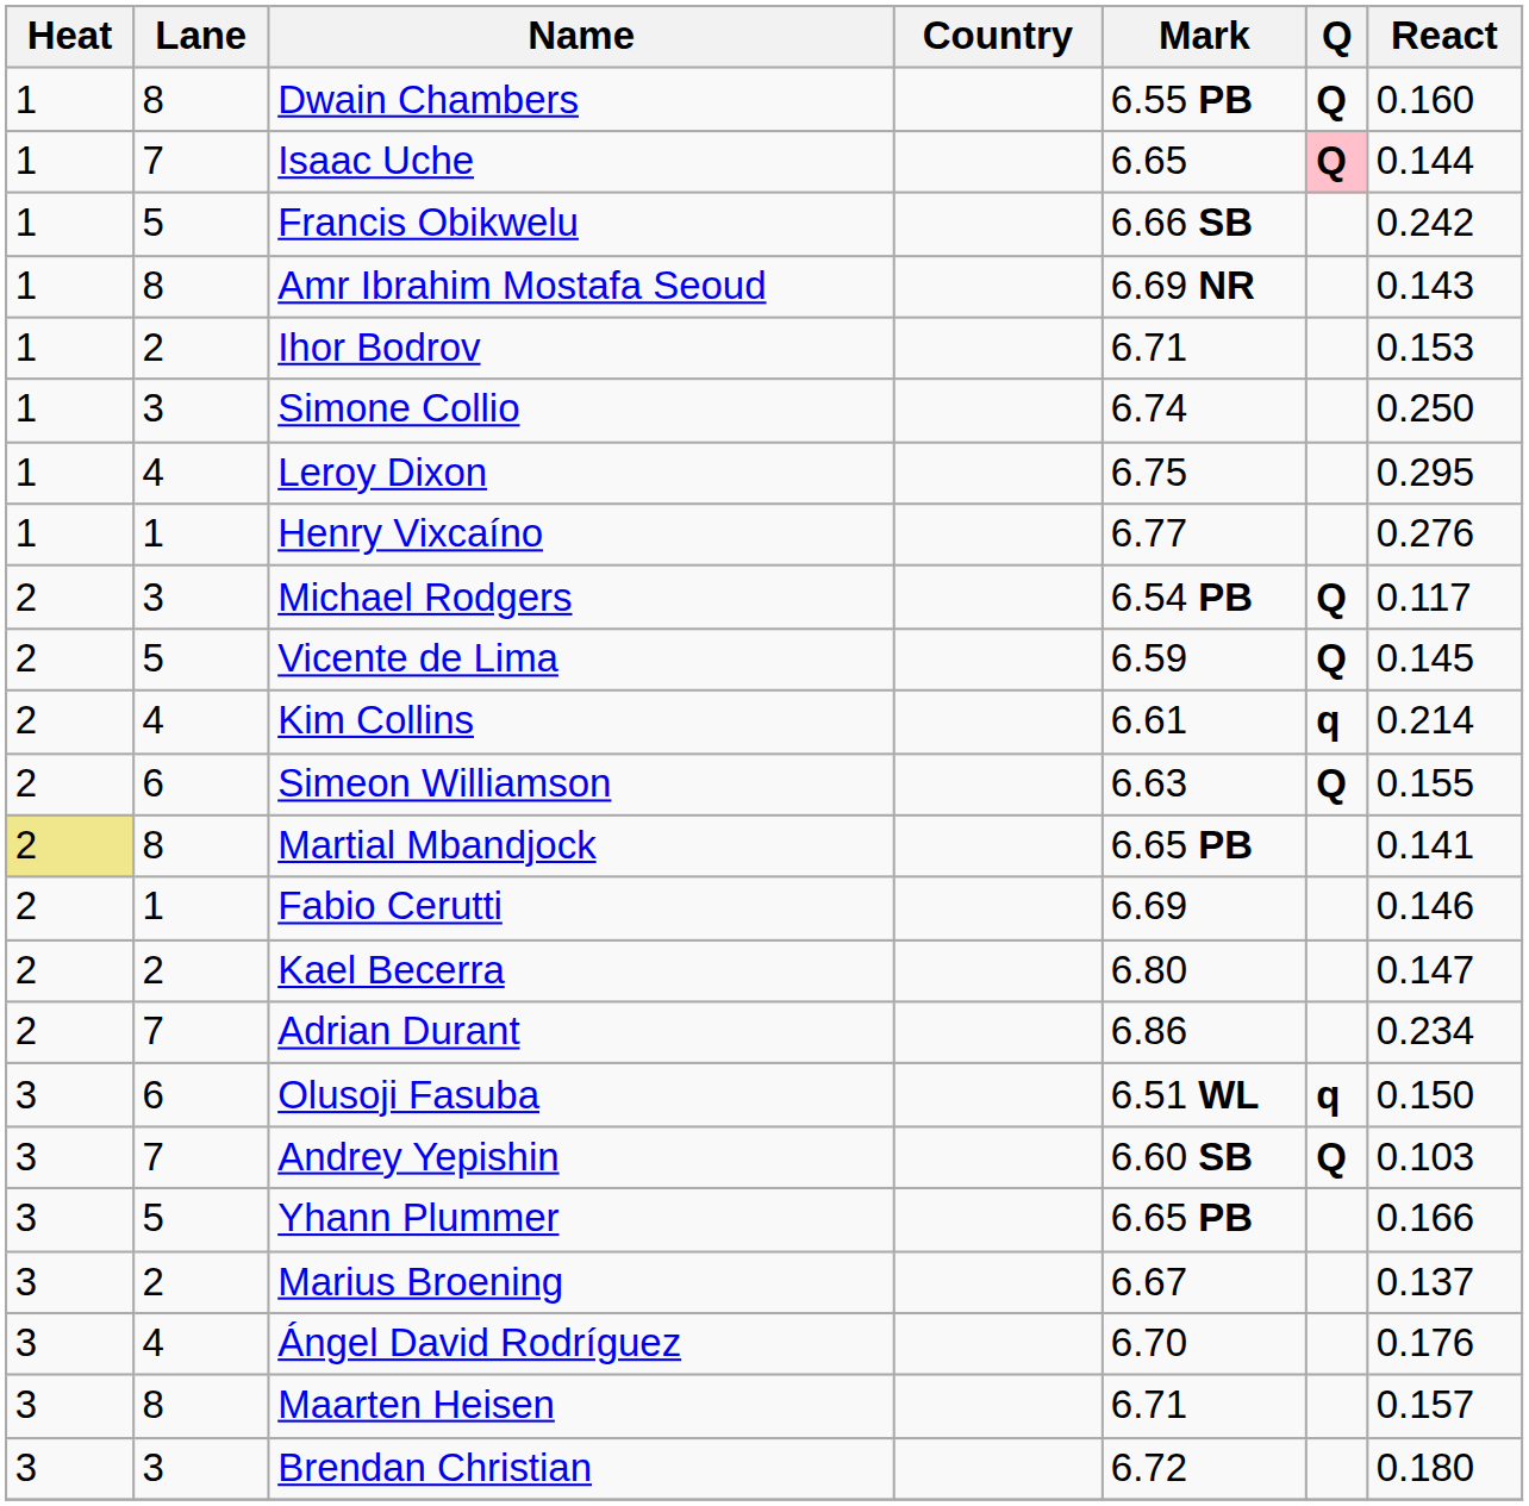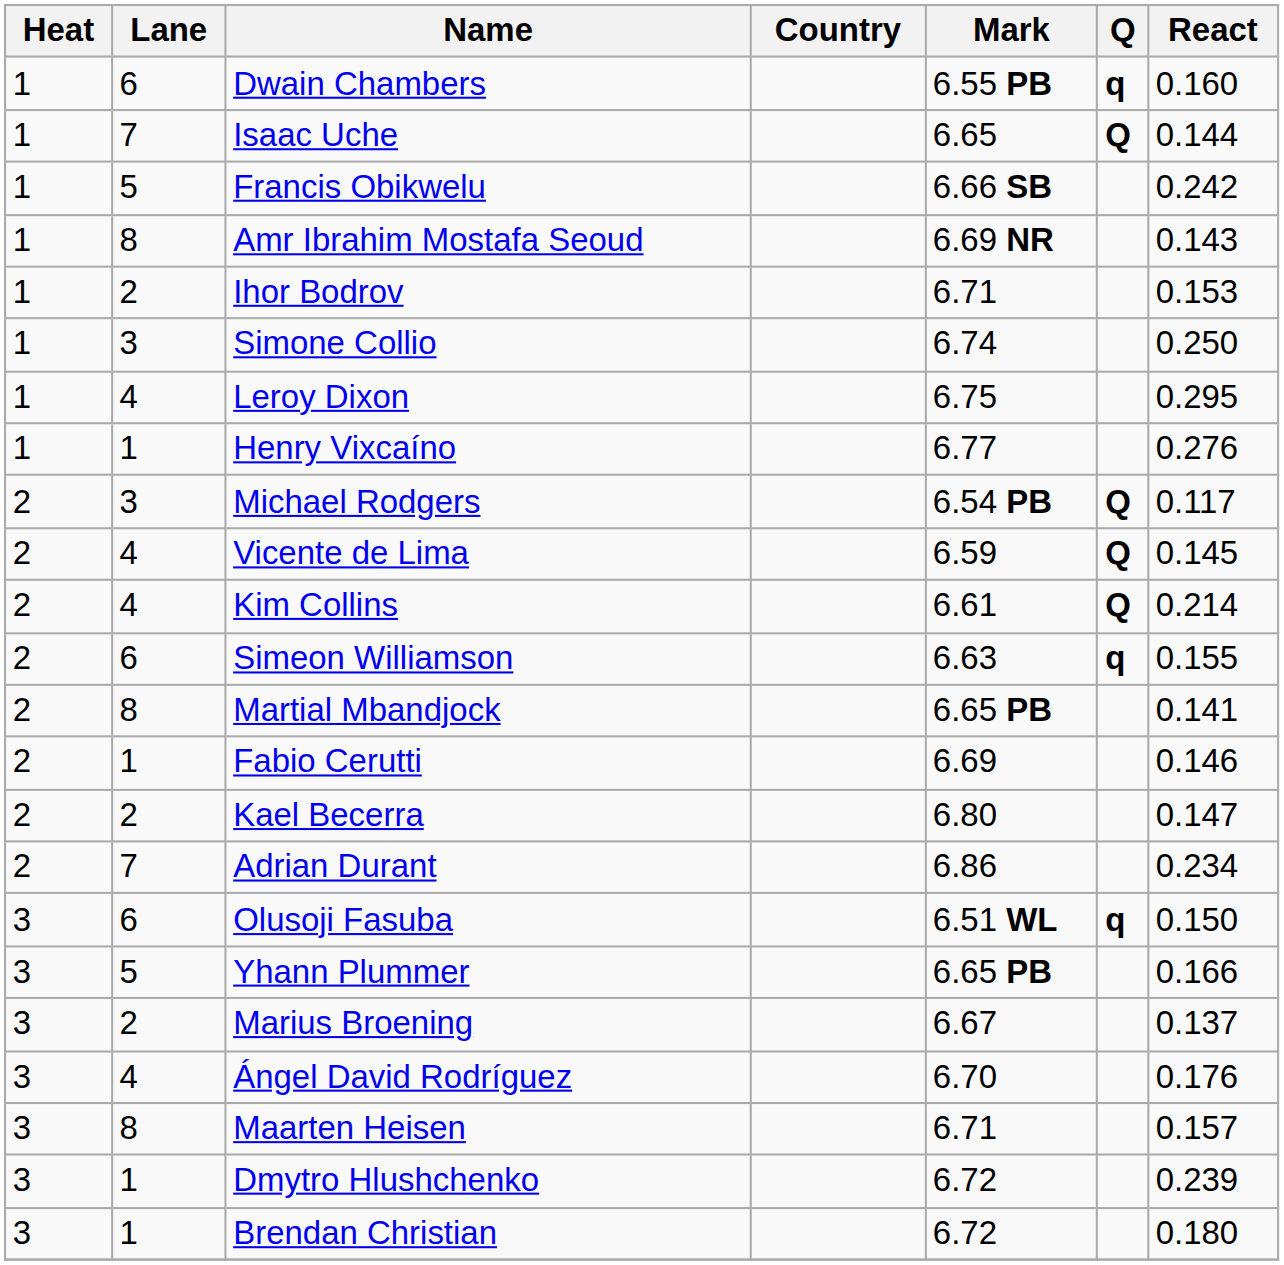Dwain Chambers | Lane: 8 -> 6
Dwain Chambers | Q: Q -> q
Isaac Uche | Q: pink background -> no background
Vicente de Lima | Lane: 5 -> 4
Kim Collins | Q: q -> Q
Simeon Williamson | Q: Q -> q
Martial Mbandjock | Heat: khaki background -> no background
- row: 3 | 7 | Andrey Yepishin | 6.60 SB | Q | 0.103
+ row: 3 | 1 | Dmytro Hlushchenko | 6.72 | 0.239
Brendan Christian | Lane: 3 -> 1
